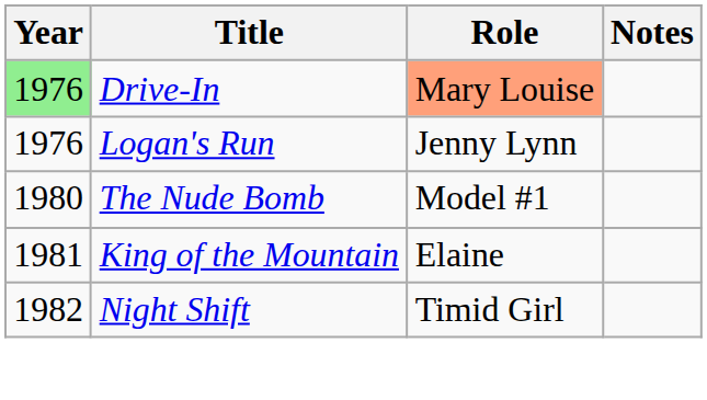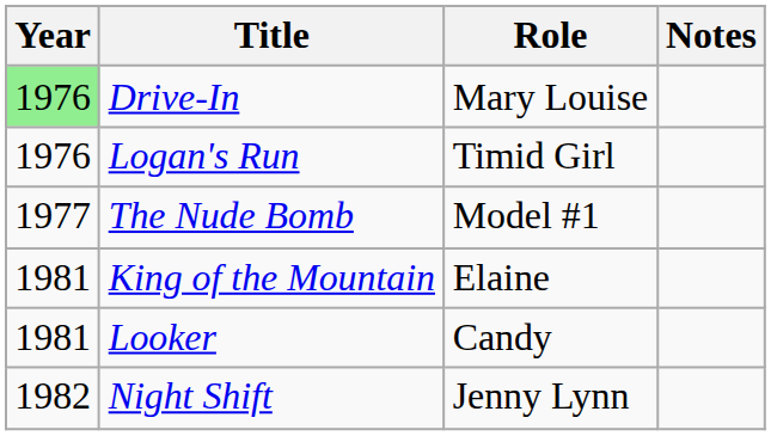Drive-In | Role: lightsalmon background -> no background
Logan's Run | Role: Jenny Lynn -> Timid Girl
The Nude Bomb | Year: 1980 -> 1977
+ row: 1981 | Looker | Candy
Night Shift | Role: Timid Girl -> Jenny Lynn
